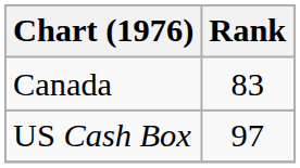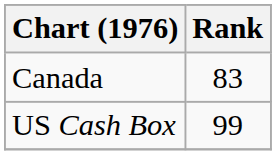US Cash Box | Rank: 97 -> 99
